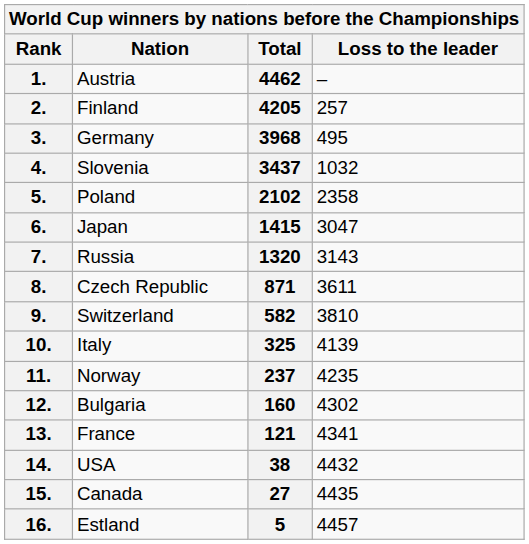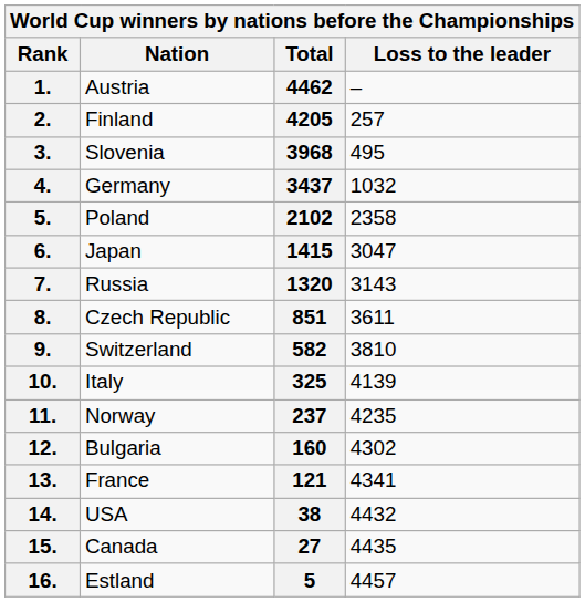3. | Nation: Germany -> Slovenia
4. | Nation: Slovenia -> Germany
8. | Total: 871 -> 851
